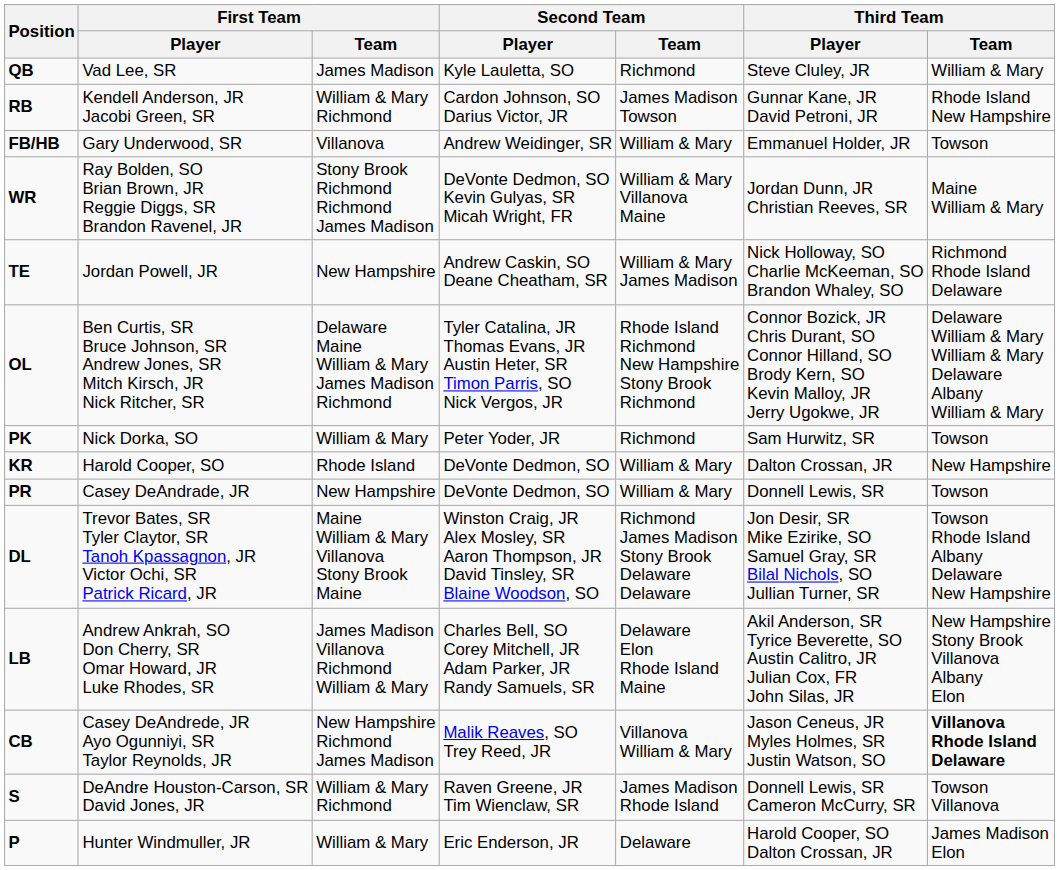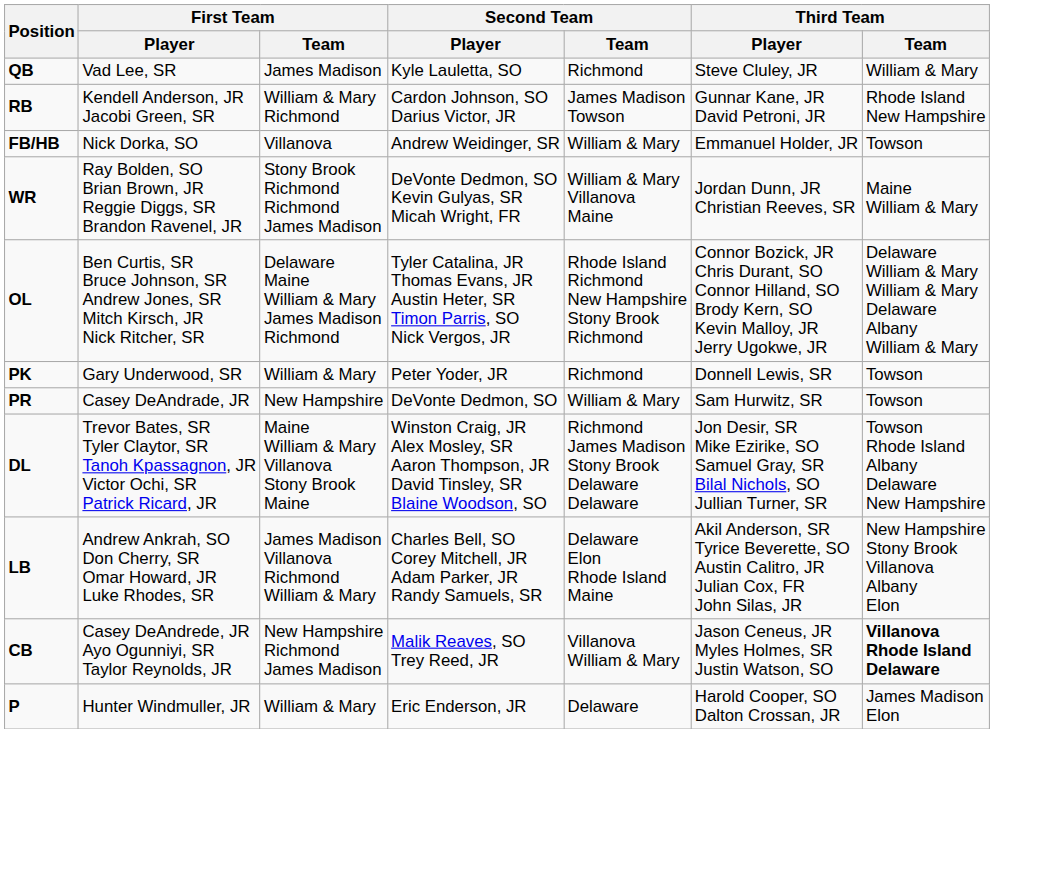FB/HB | First Team / Player: Gary Underwood, SR -> Nick Dorka, SO
- row: TE | Jordan Powell, JR | New Hampshire | Andrew Caskin, SO Deane Cheatham, SR | William & Mary James Madison | Nick Holloway, SO Charlie McKeeman, SO Brandon Whaley, SO | Richmond Rhode Island Delaware
PK | First Team / Player: Nick Dorka, SO -> Gary Underwood, SR
PK | Third Team / Player: Sam Hurwitz, SR -> Donnell Lewis, SR
- row: KR | Harold Cooper, SO | Rhode Island | DeVonte Dedmon, SO | William & Mary | Dalton Crossan, JR | New Hampshire
PR | Third Team / Player: Donnell Lewis, SR -> Sam Hurwitz, SR
- row: S | DeAndre Houston-Carson, SR David Jones, JR | William & Mary Richmond | Raven Greene, JR Tim Wienclaw, SR | James Madison Rhode Island | Donnell Lewis, SR Cameron McCurry, SR | Towson Villanova
